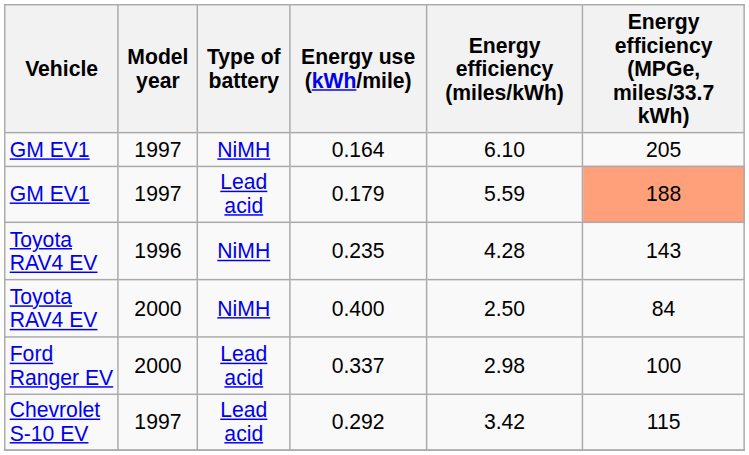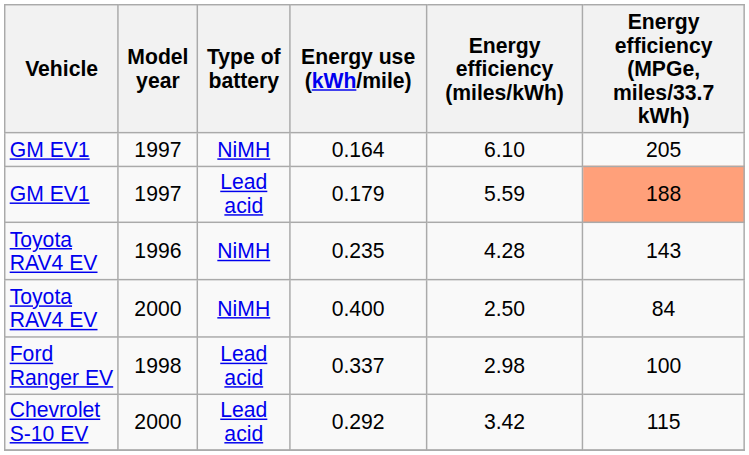0.337 | Model year: 2000 -> 1998
0.292 | Model year: 1997 -> 2000
